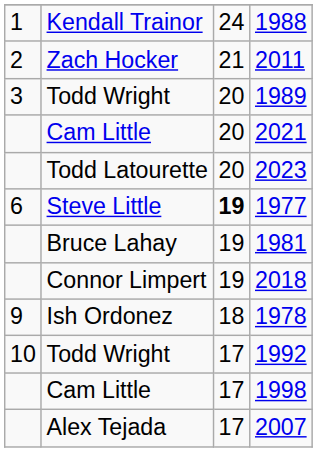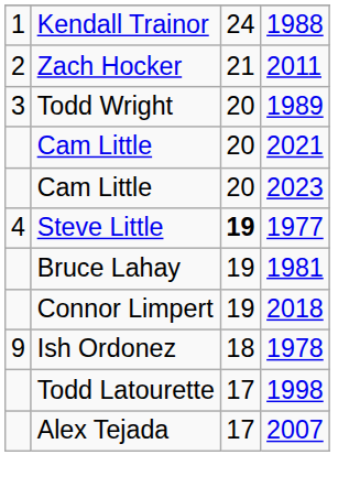2023 | column 2: Todd Latourette -> Cam Little
1977 | column 1: 6 -> 4
- row: 10 | Todd Wright | 17 | 1992
1998 | column 2: Cam Little -> Todd Latourette
